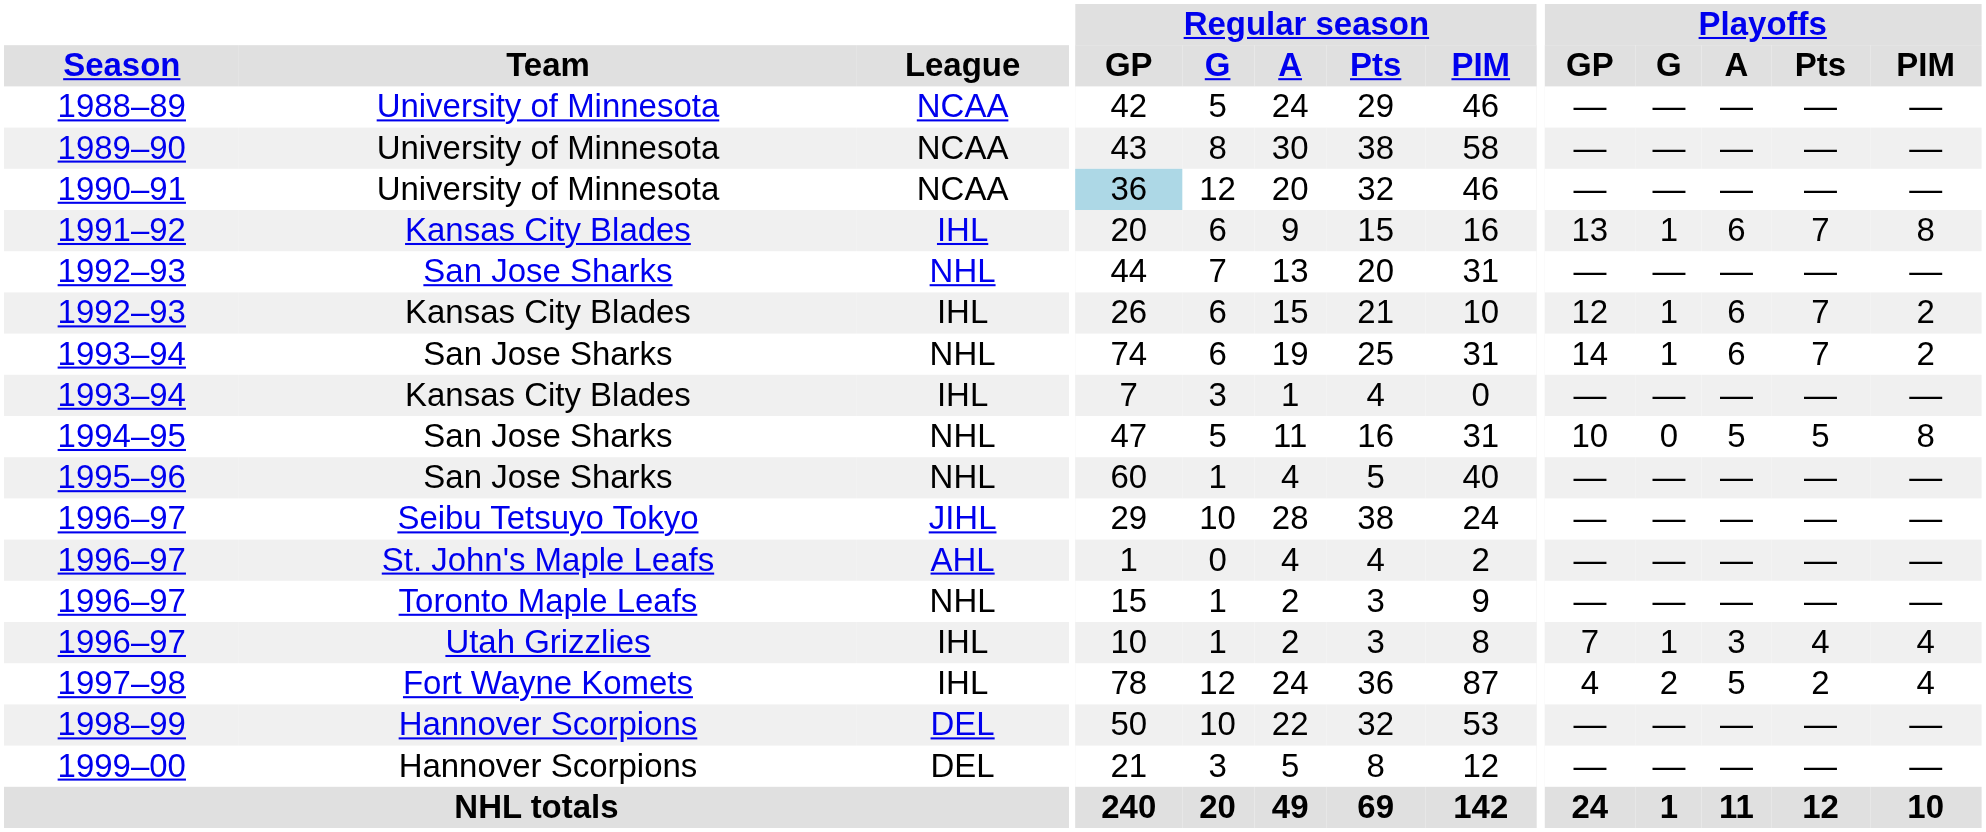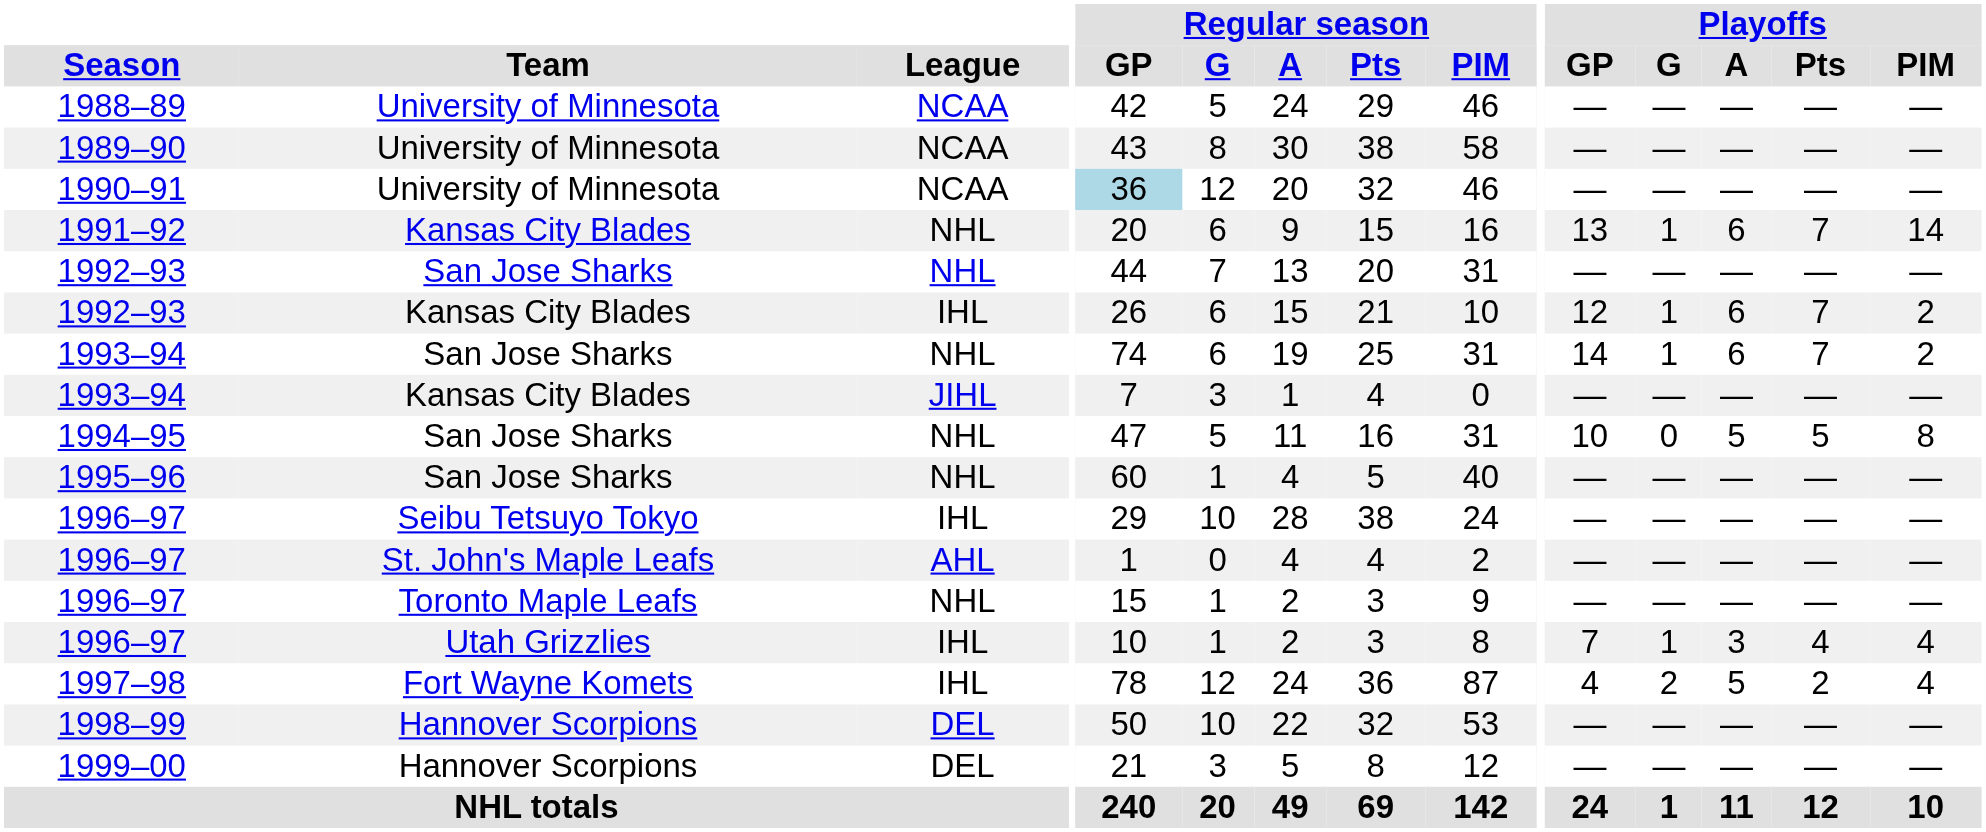1991–92 | League: IHL -> NHL
1991–92 | Playoffs / PIM: 8 -> 14
1993–94 / Kansas City Blades | League: IHL -> JIHL
1996–97 / Seibu Tetsuyo Tokyo | League: JIHL -> IHL
